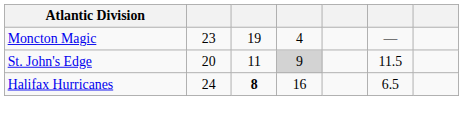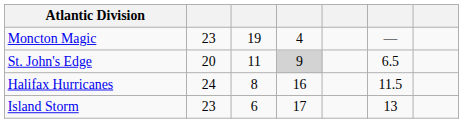St. John's Edge | column 6: 11.5 -> 6.5
Halifax Hurricanes | column 3: bold -> normal
Halifax Hurricanes | column 6: 6.5 -> 11.5
+ row: Island Storm | 23 | 6 | 17 | 13
